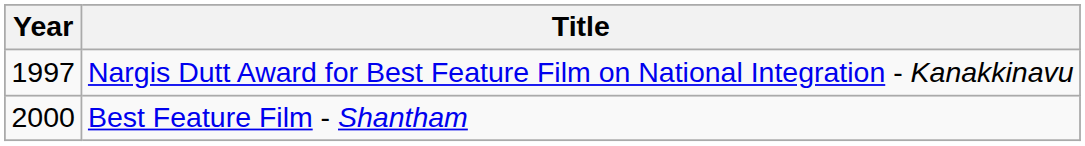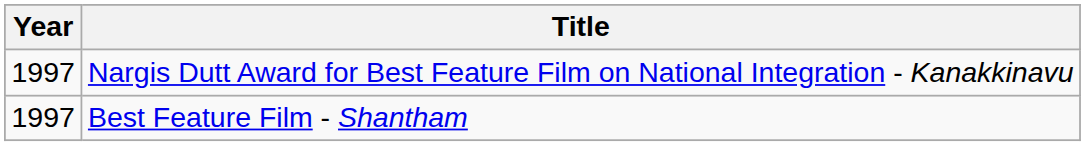Best Feature Film - Shantham | Year: 2000 -> 1997
